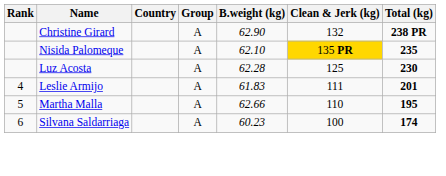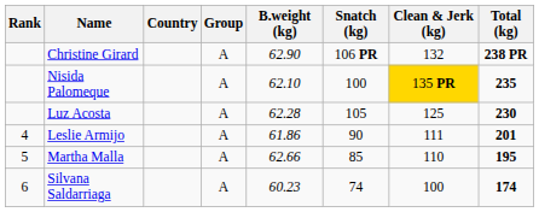+ column: Snatch (kg) | 106 PR | 100 | 105 | 90 | 85 | 74
Leslie Armijo | B.weight (kg): 61.83 -> 61.86
